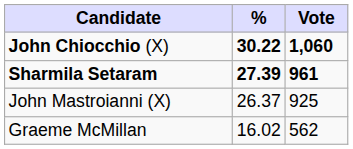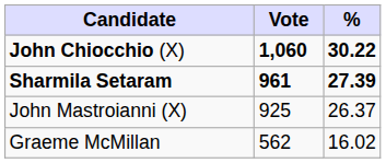columns swapped: Vote <-> %
